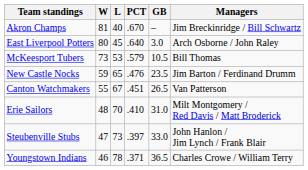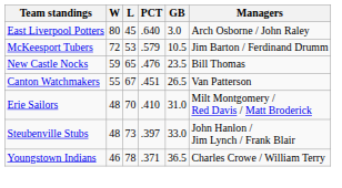- row: Akron Champs | 81 | 40 | .670 | – | Jim Breckinridge / Bill Schwartz
McKeesport Tubers | W: 73 -> 72
McKeesport Tubers | Managers: Bill Thomas -> Jim Barton / Ferdinand Drumm
New Castle Nocks | Managers: Jim Barton / Ferdinand Drumm -> Bill Thomas
Steubenville Stubs | W: 47 -> 48
